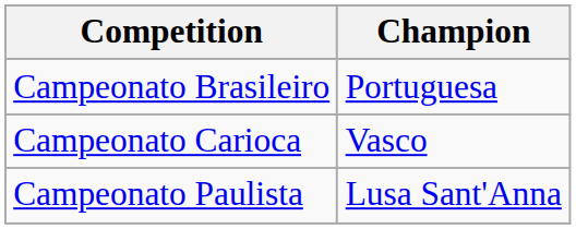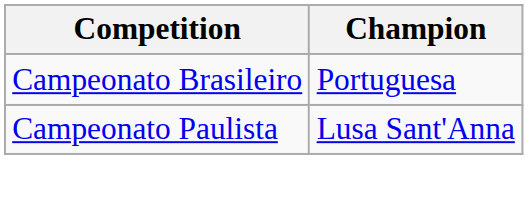- row: Campeonato Carioca | Vasco
